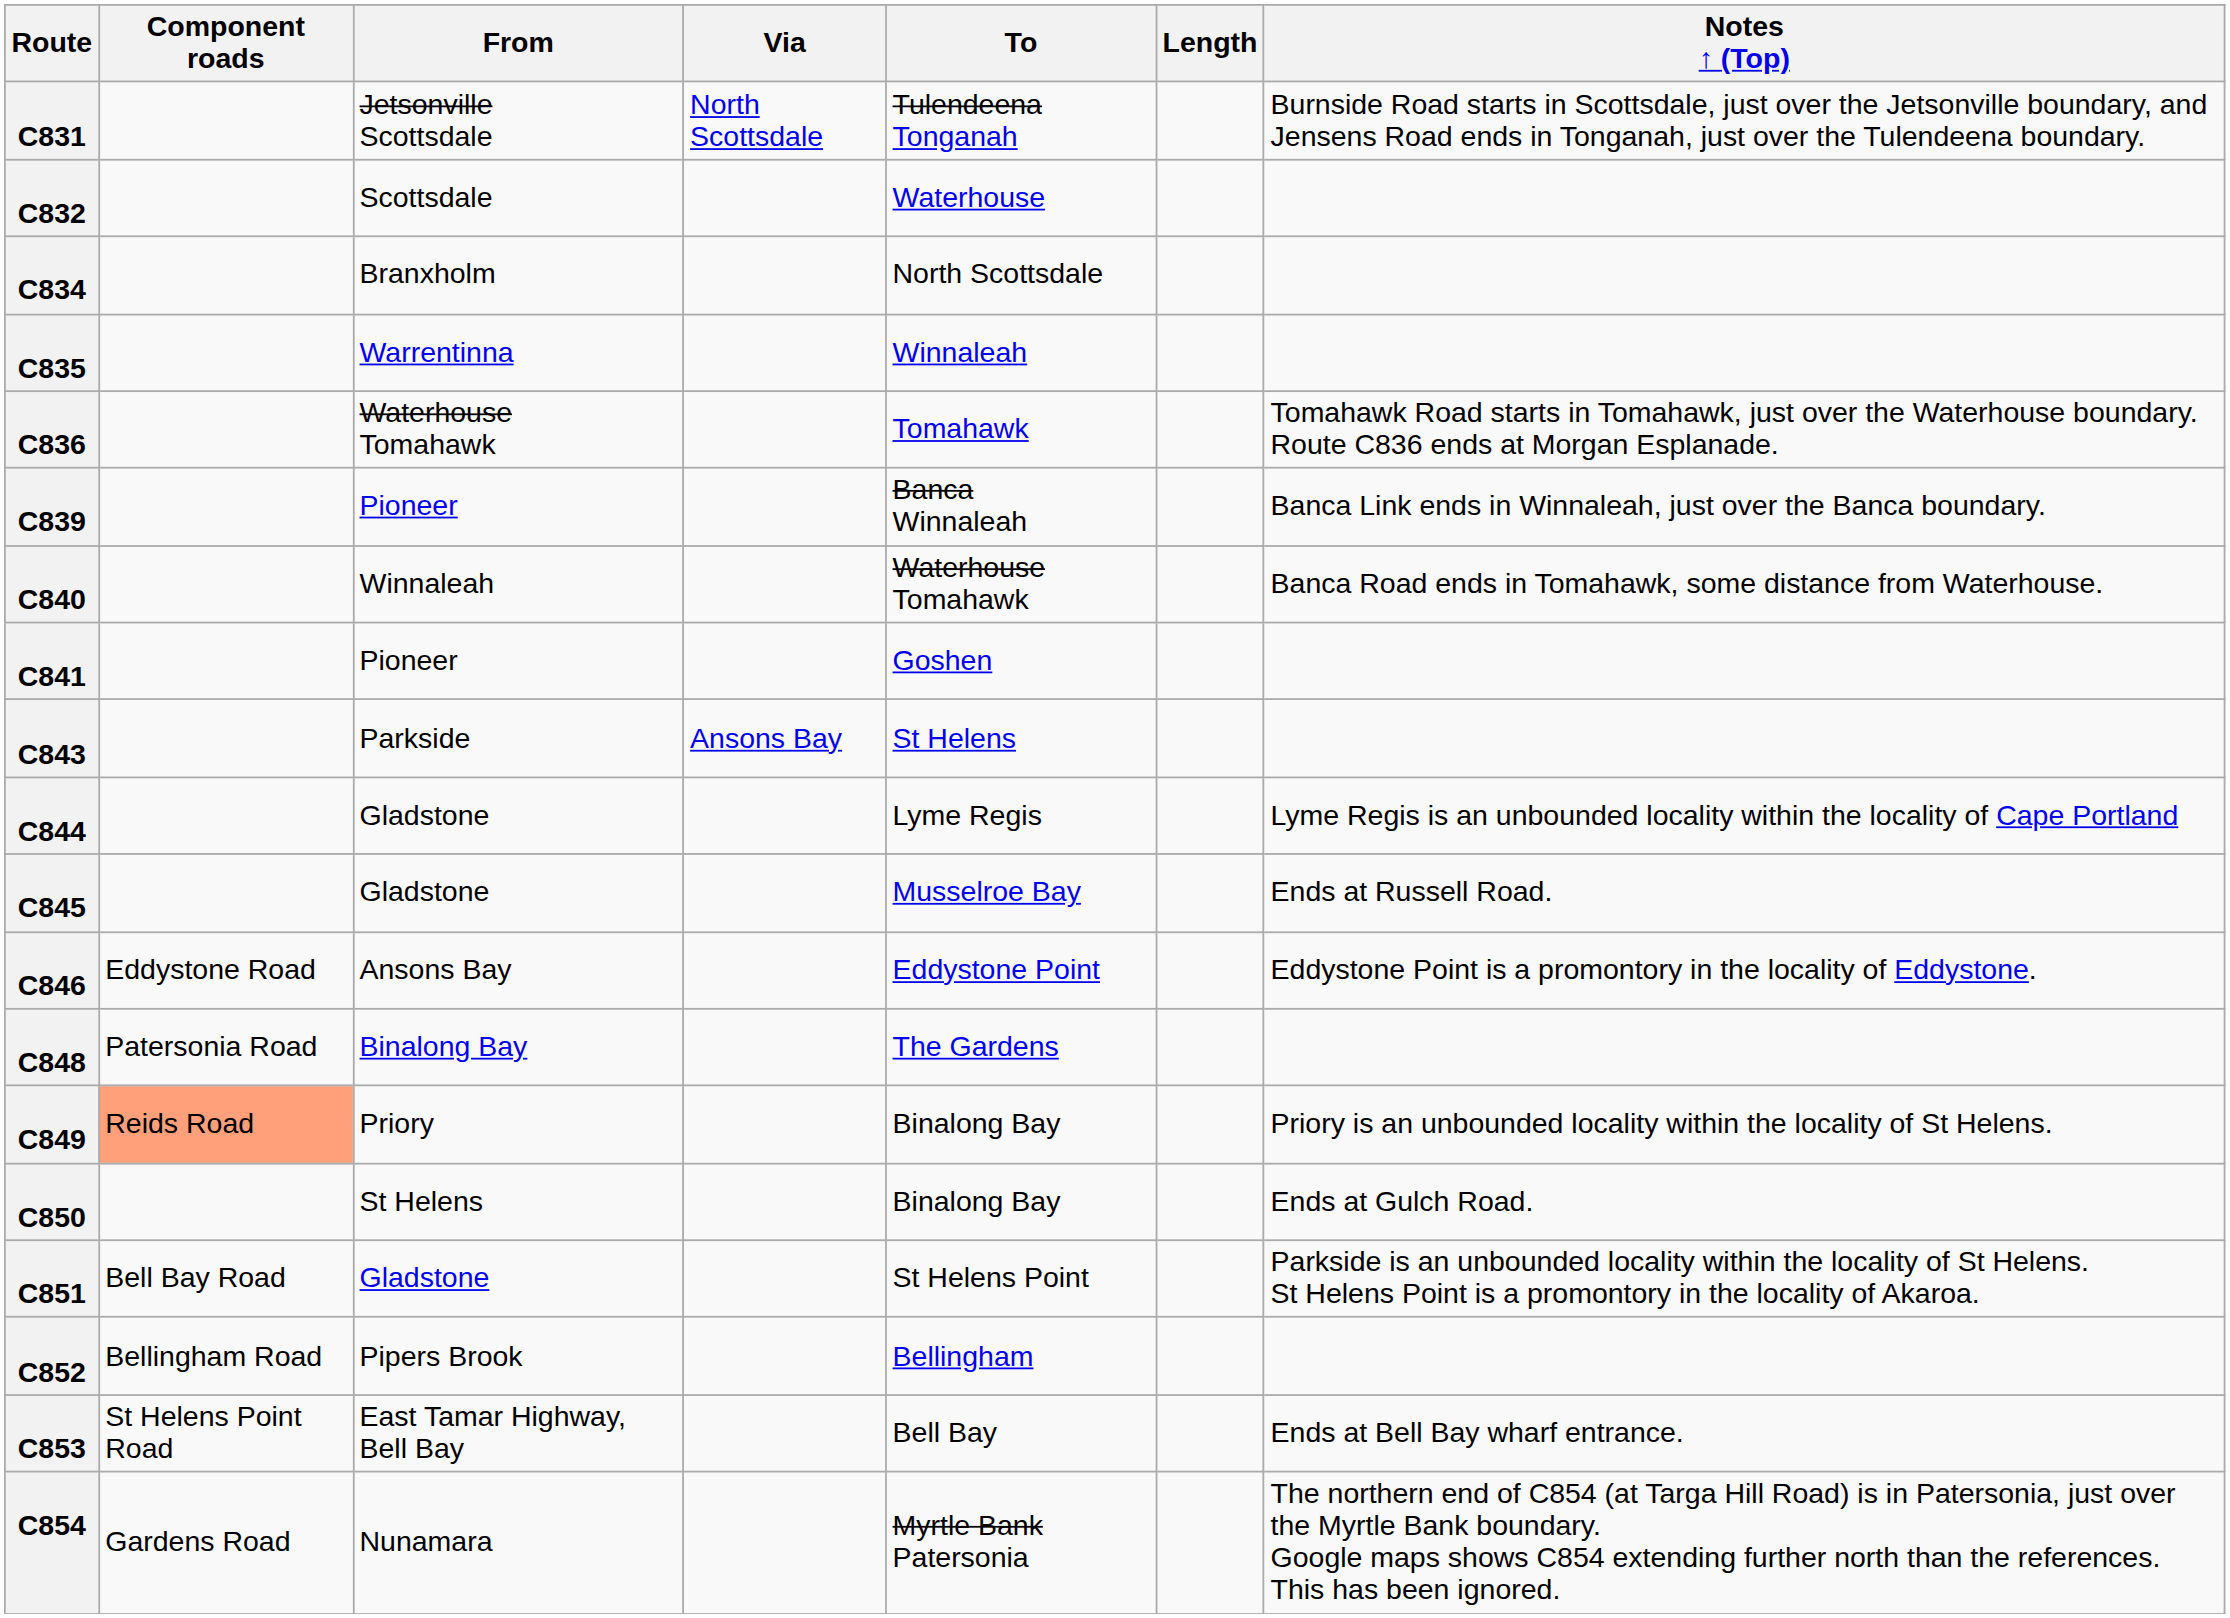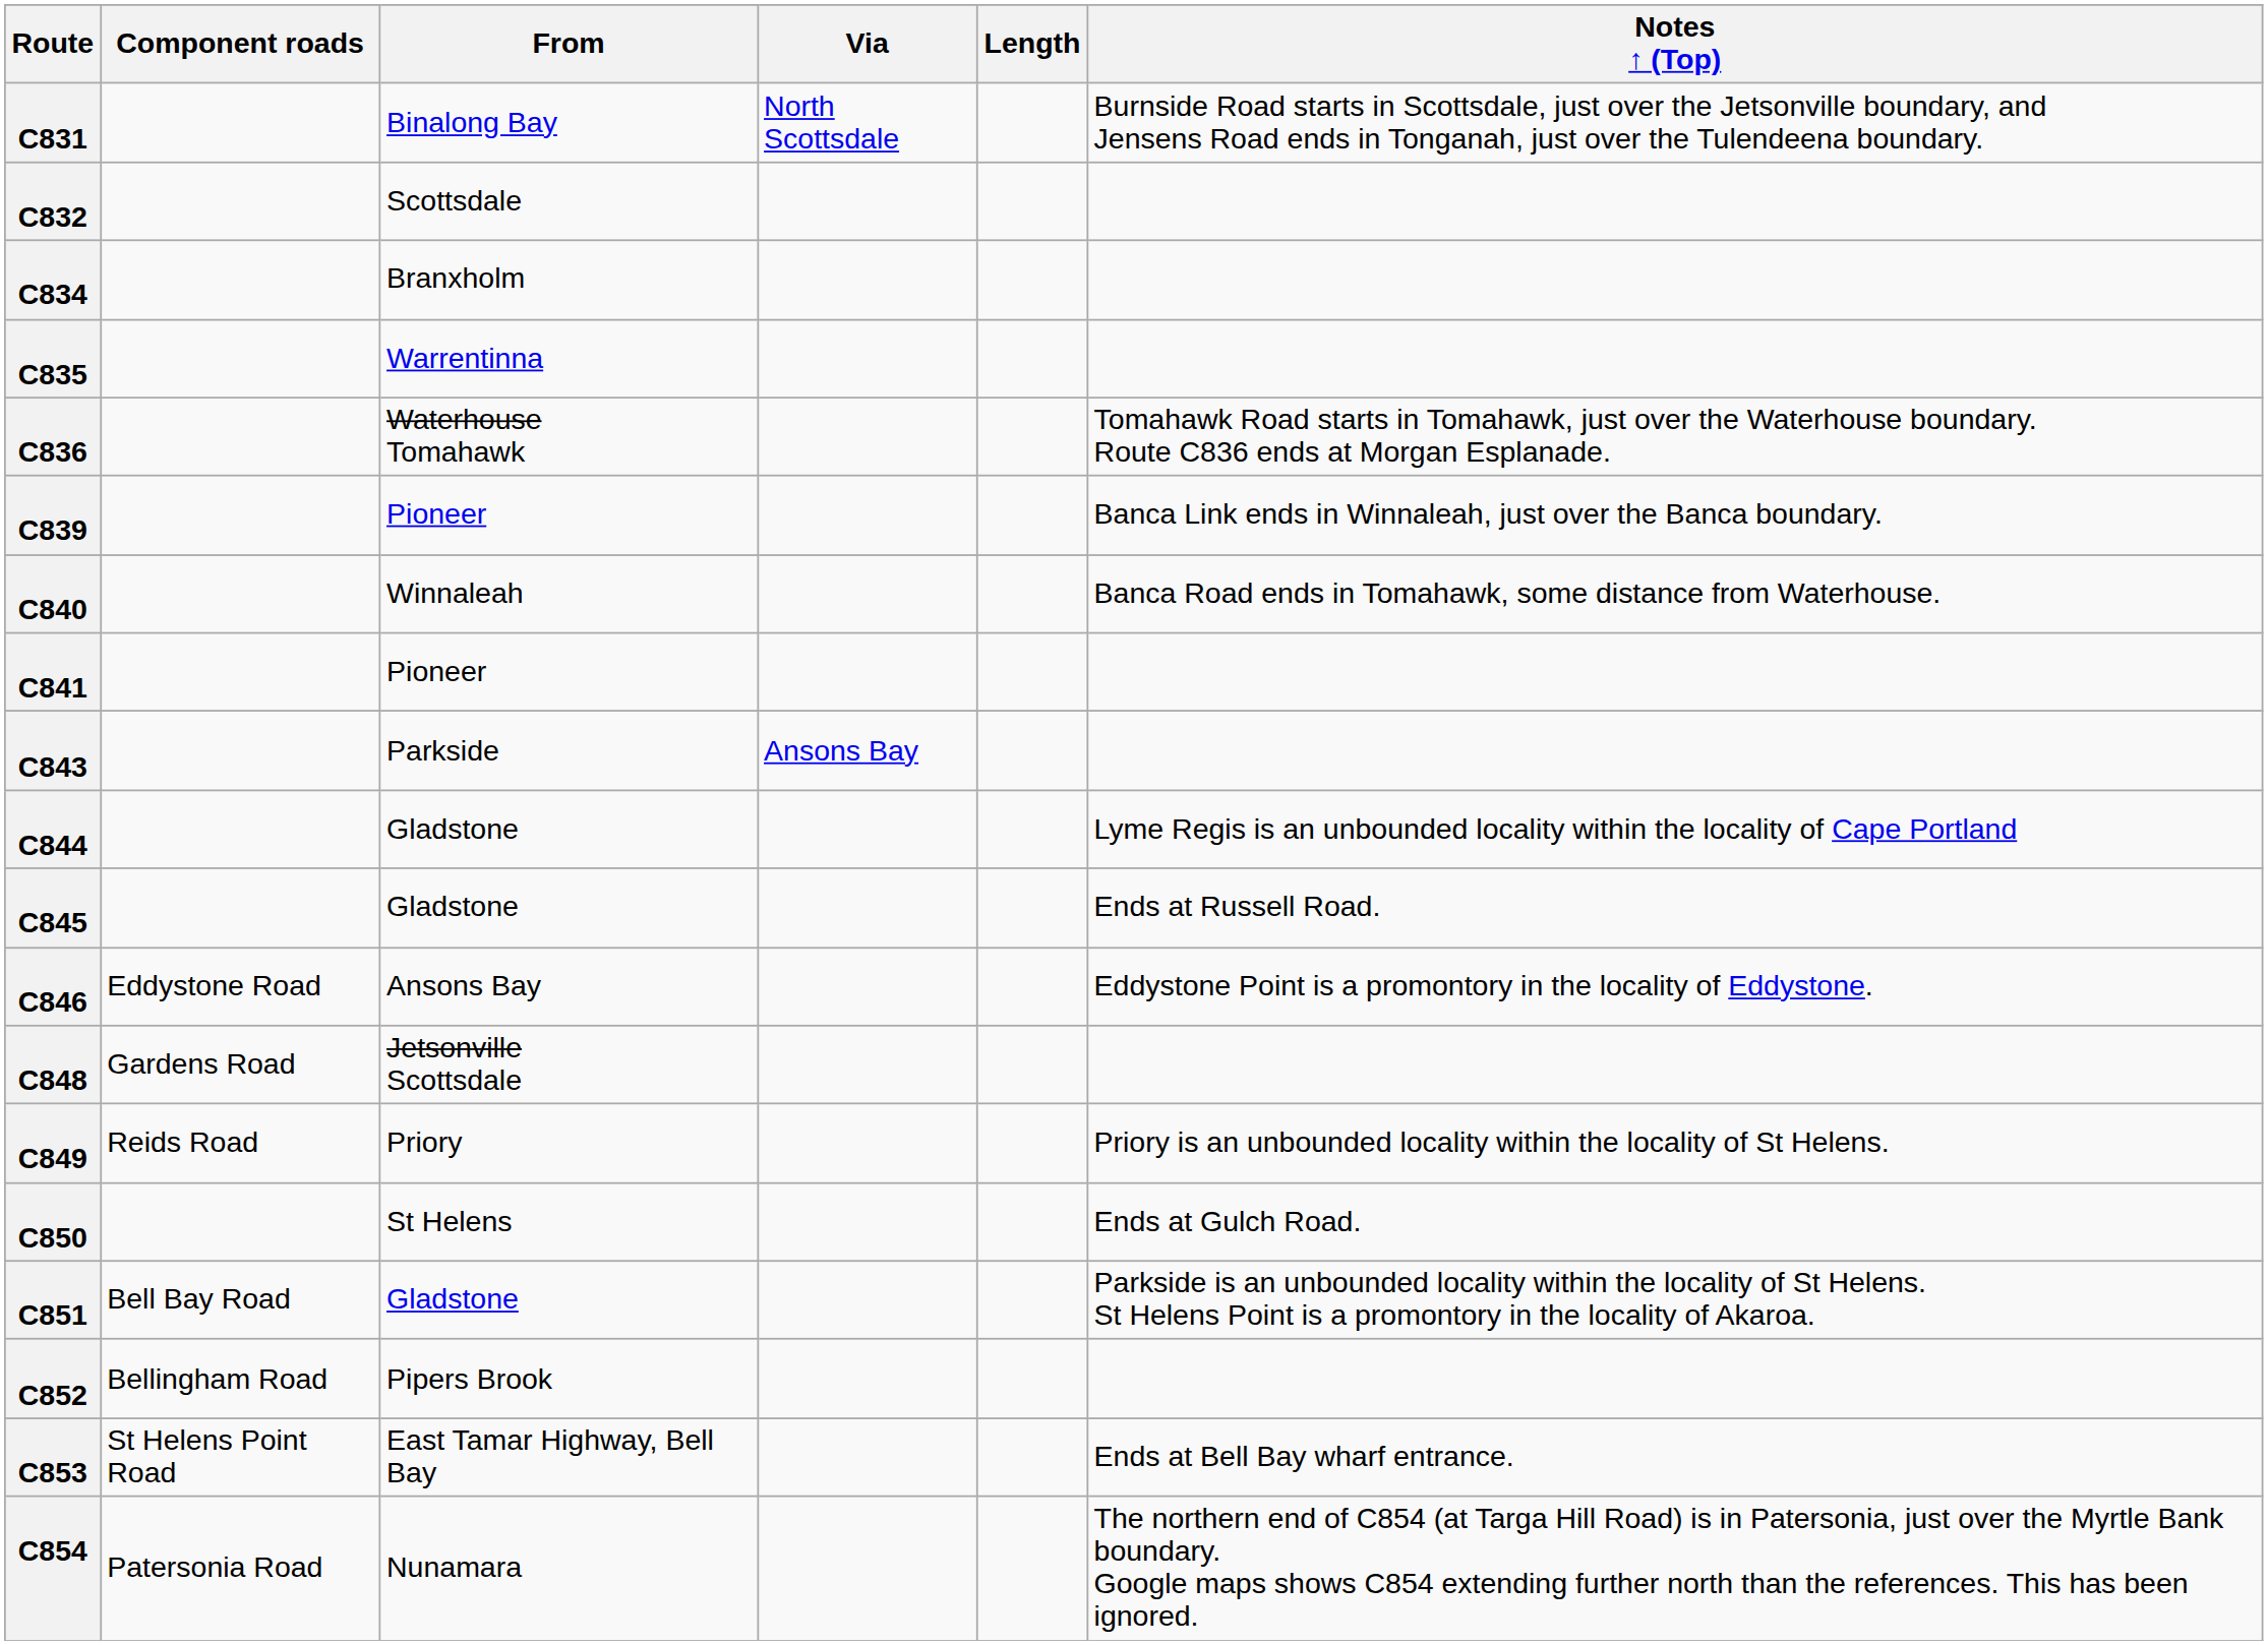- column: To | Tulendeena Tonganah | Waterhouse | North Scottsdale | Winnaleah | Tomahawk | Banca Winnaleah | Waterhouse Tomahawk | Goshen | St Helens | Lyme Regis | Musselroe Bay | Eddystone Point | The Gardens | Binalong Bay | Binalong Bay | St Helens Point | Bellingham | Bell Bay | Myrtle Bank Patersonia
C831 | From: Jetsonville Scottsdale -> Binalong Bay
C848 | Component roads: Patersonia Road -> Gardens Road
C848 | From: Binalong Bay -> Jetsonville Scottsdale
C849 | Component roads: lightsalmon background -> no background
C854 | Component roads: Gardens Road -> Patersonia Road
